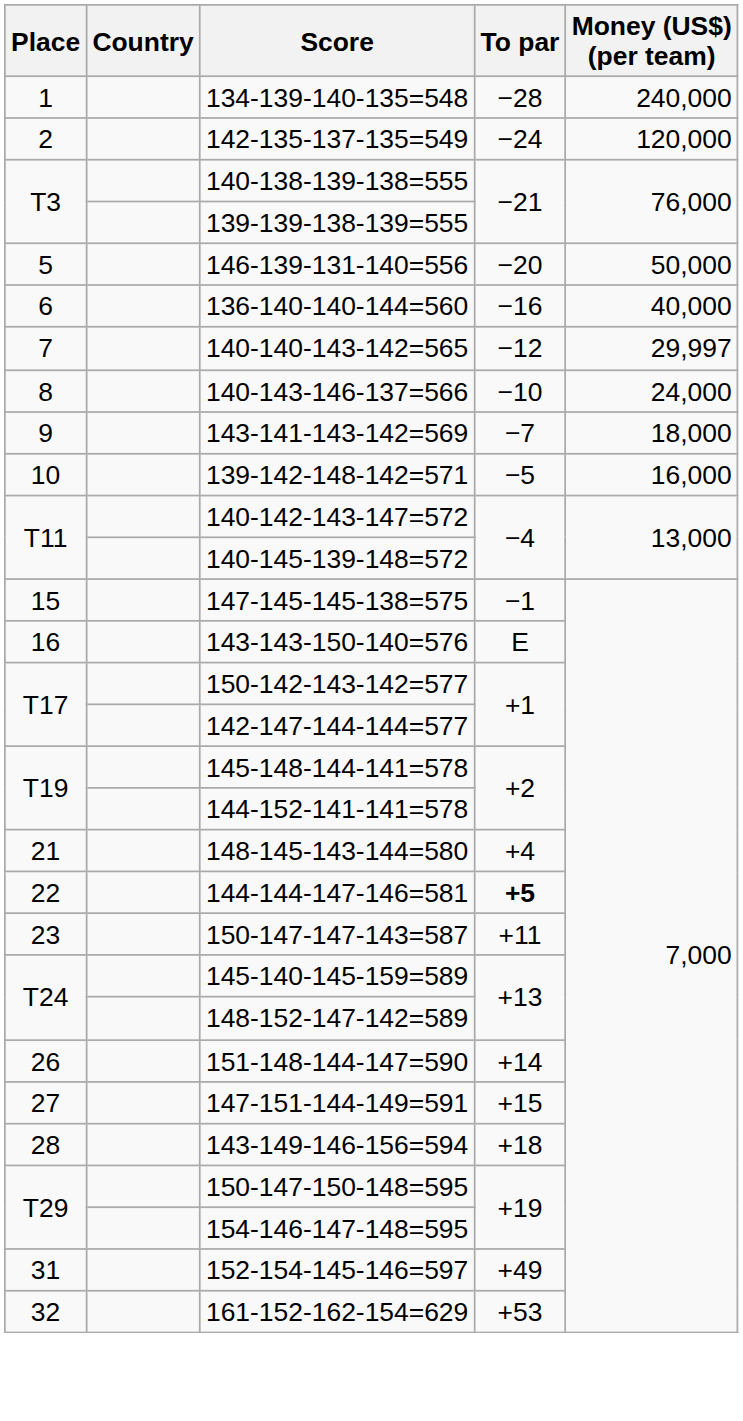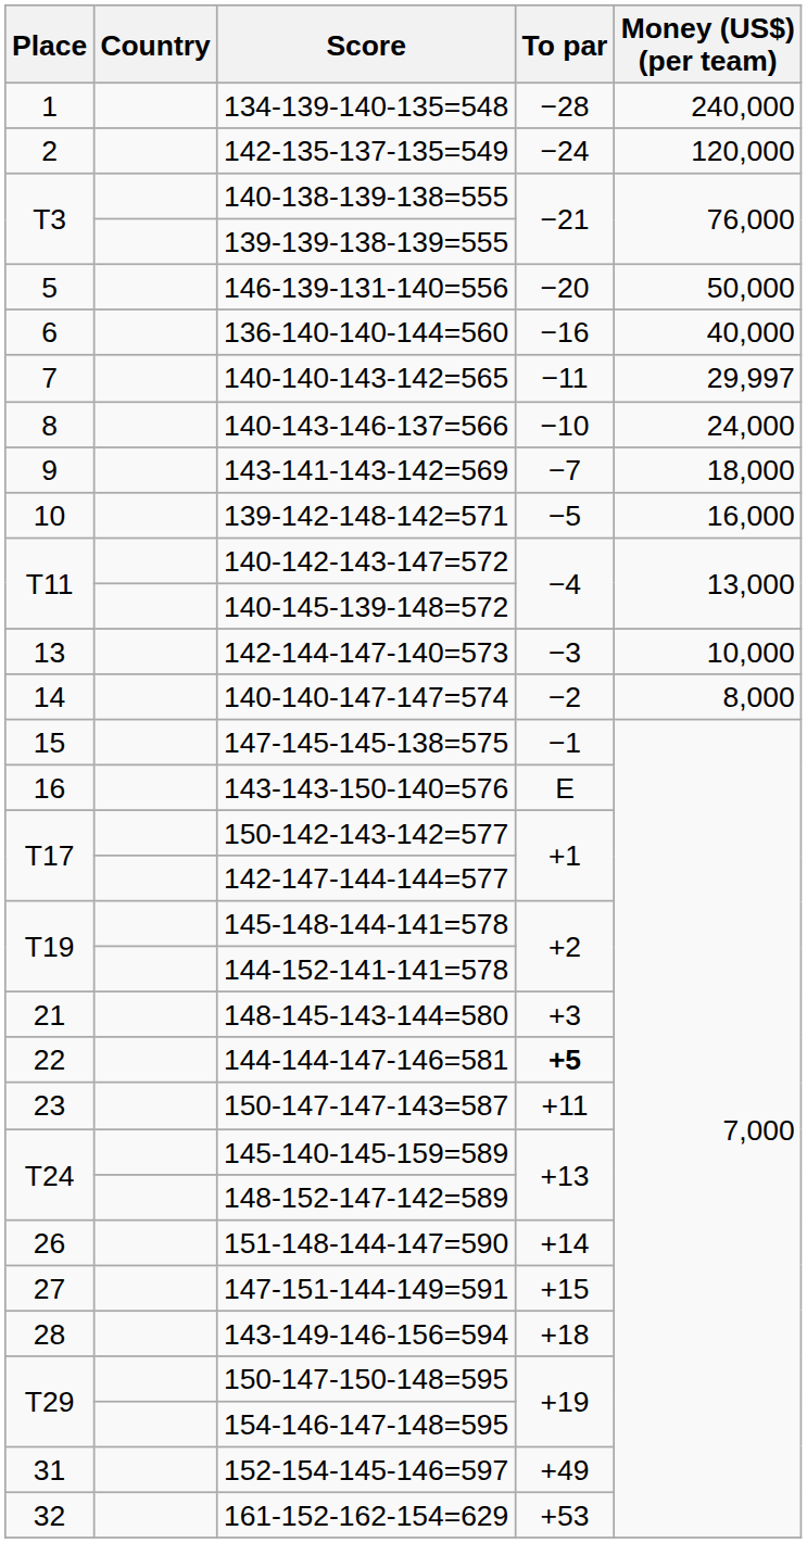140-140-143-142=565 | To par: −12 -> −11
+ row: 13 | 142-144-147-140=573 | −3 | 10,000
+ row: 14 | 140-140-147-147=574 | −2 | 8,000
148-145-143-144=580 | To par: +4 -> +3
